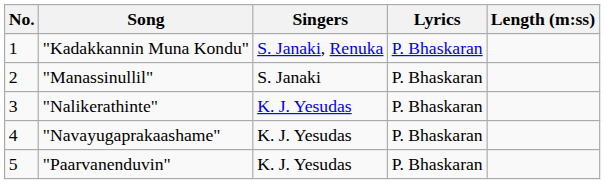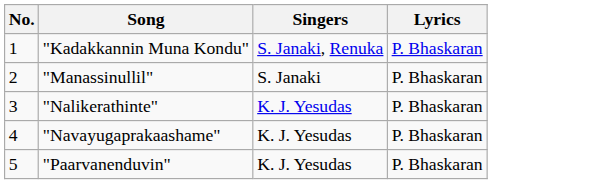- column: Length (m:ss)
